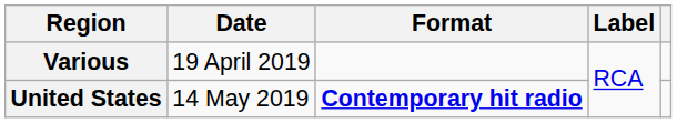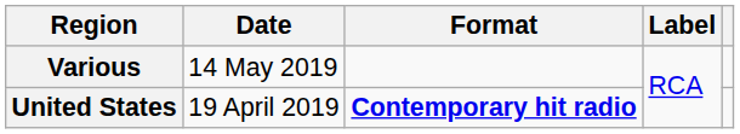Various | Date: 19 April 2019 -> 14 May 2019
United States | Date: 14 May 2019 -> 19 April 2019
